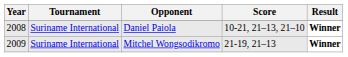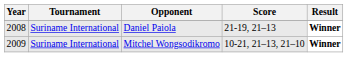Daniel Paiola | Score: 10-21, 21–13, 21–10 -> 21-19, 21–13
Mitchel Wongsodikromo | Score: 21-19, 21–13 -> 10-21, 21–13, 21–10
